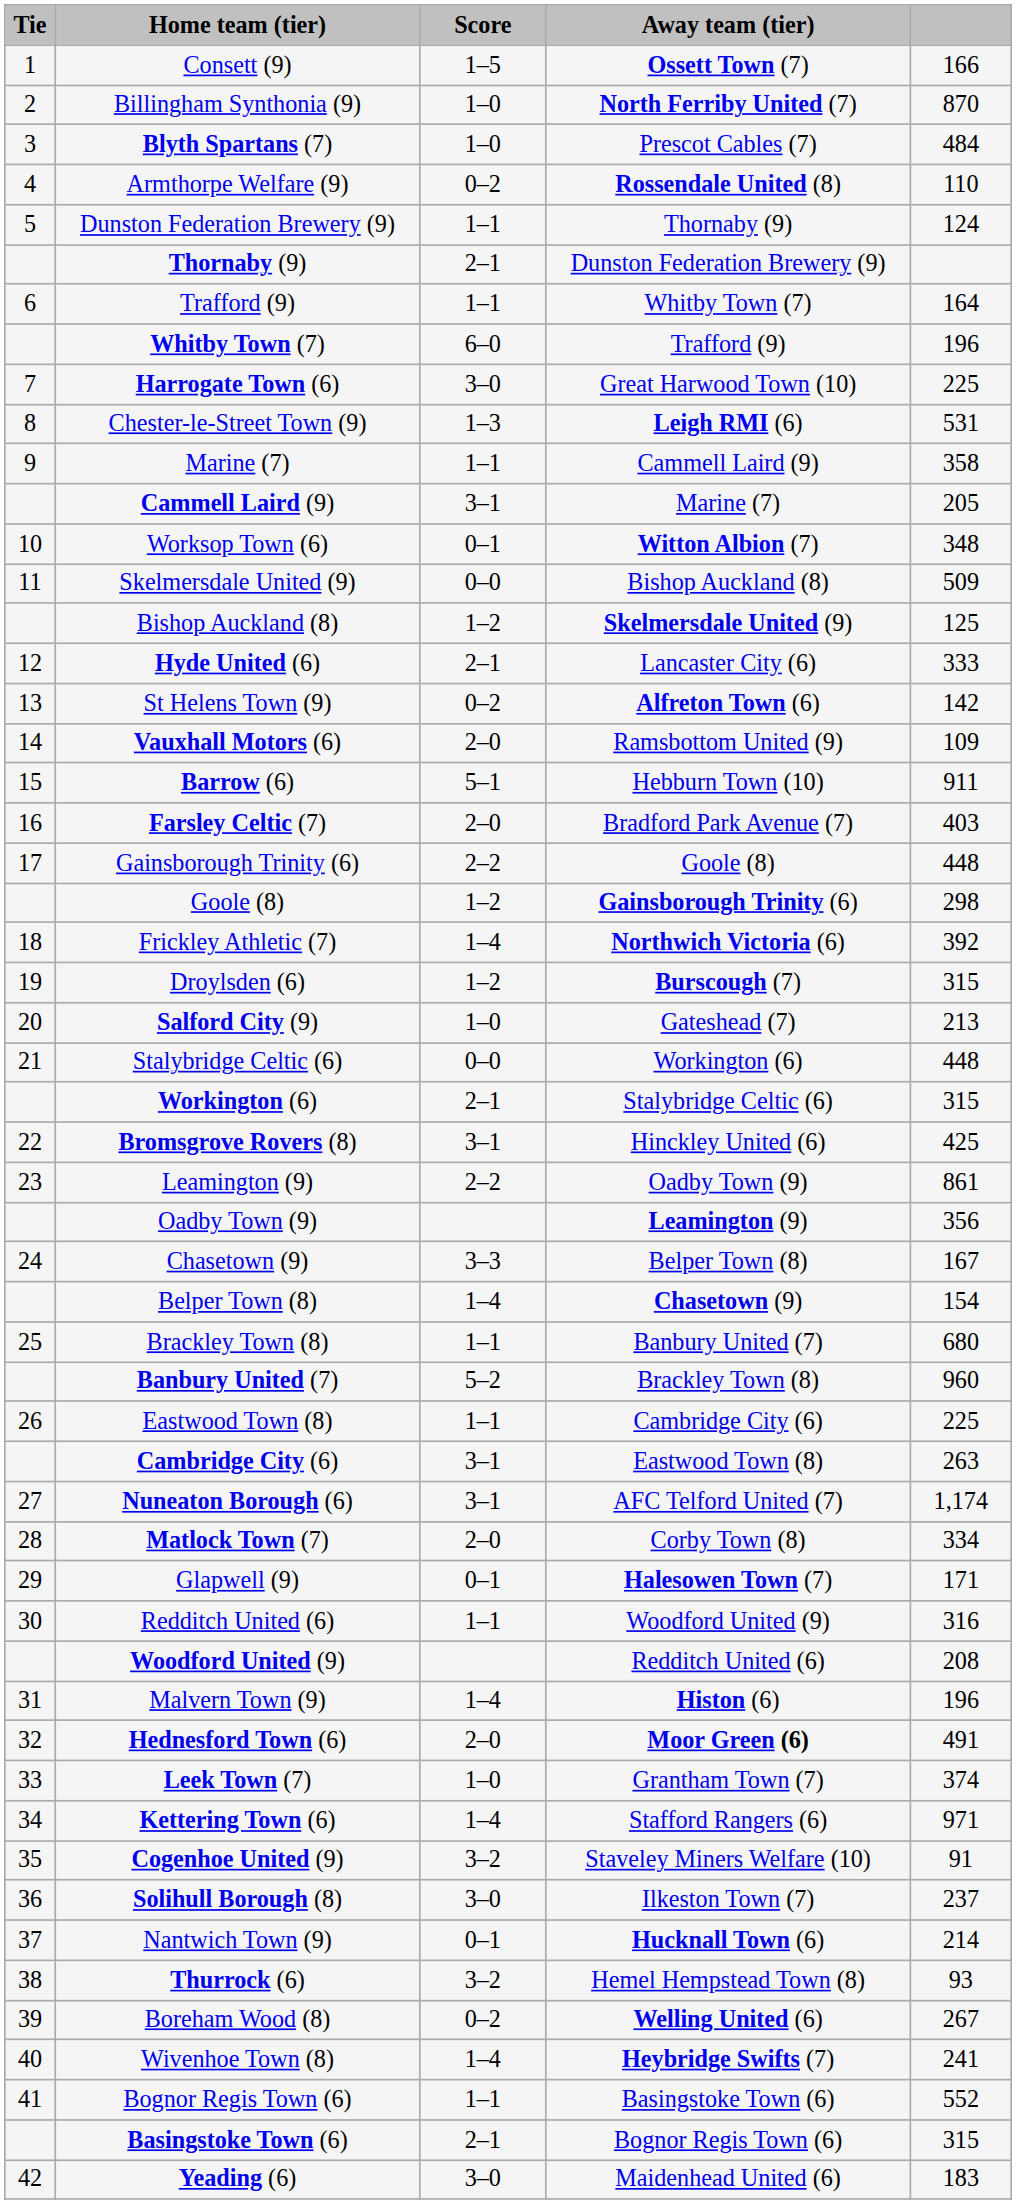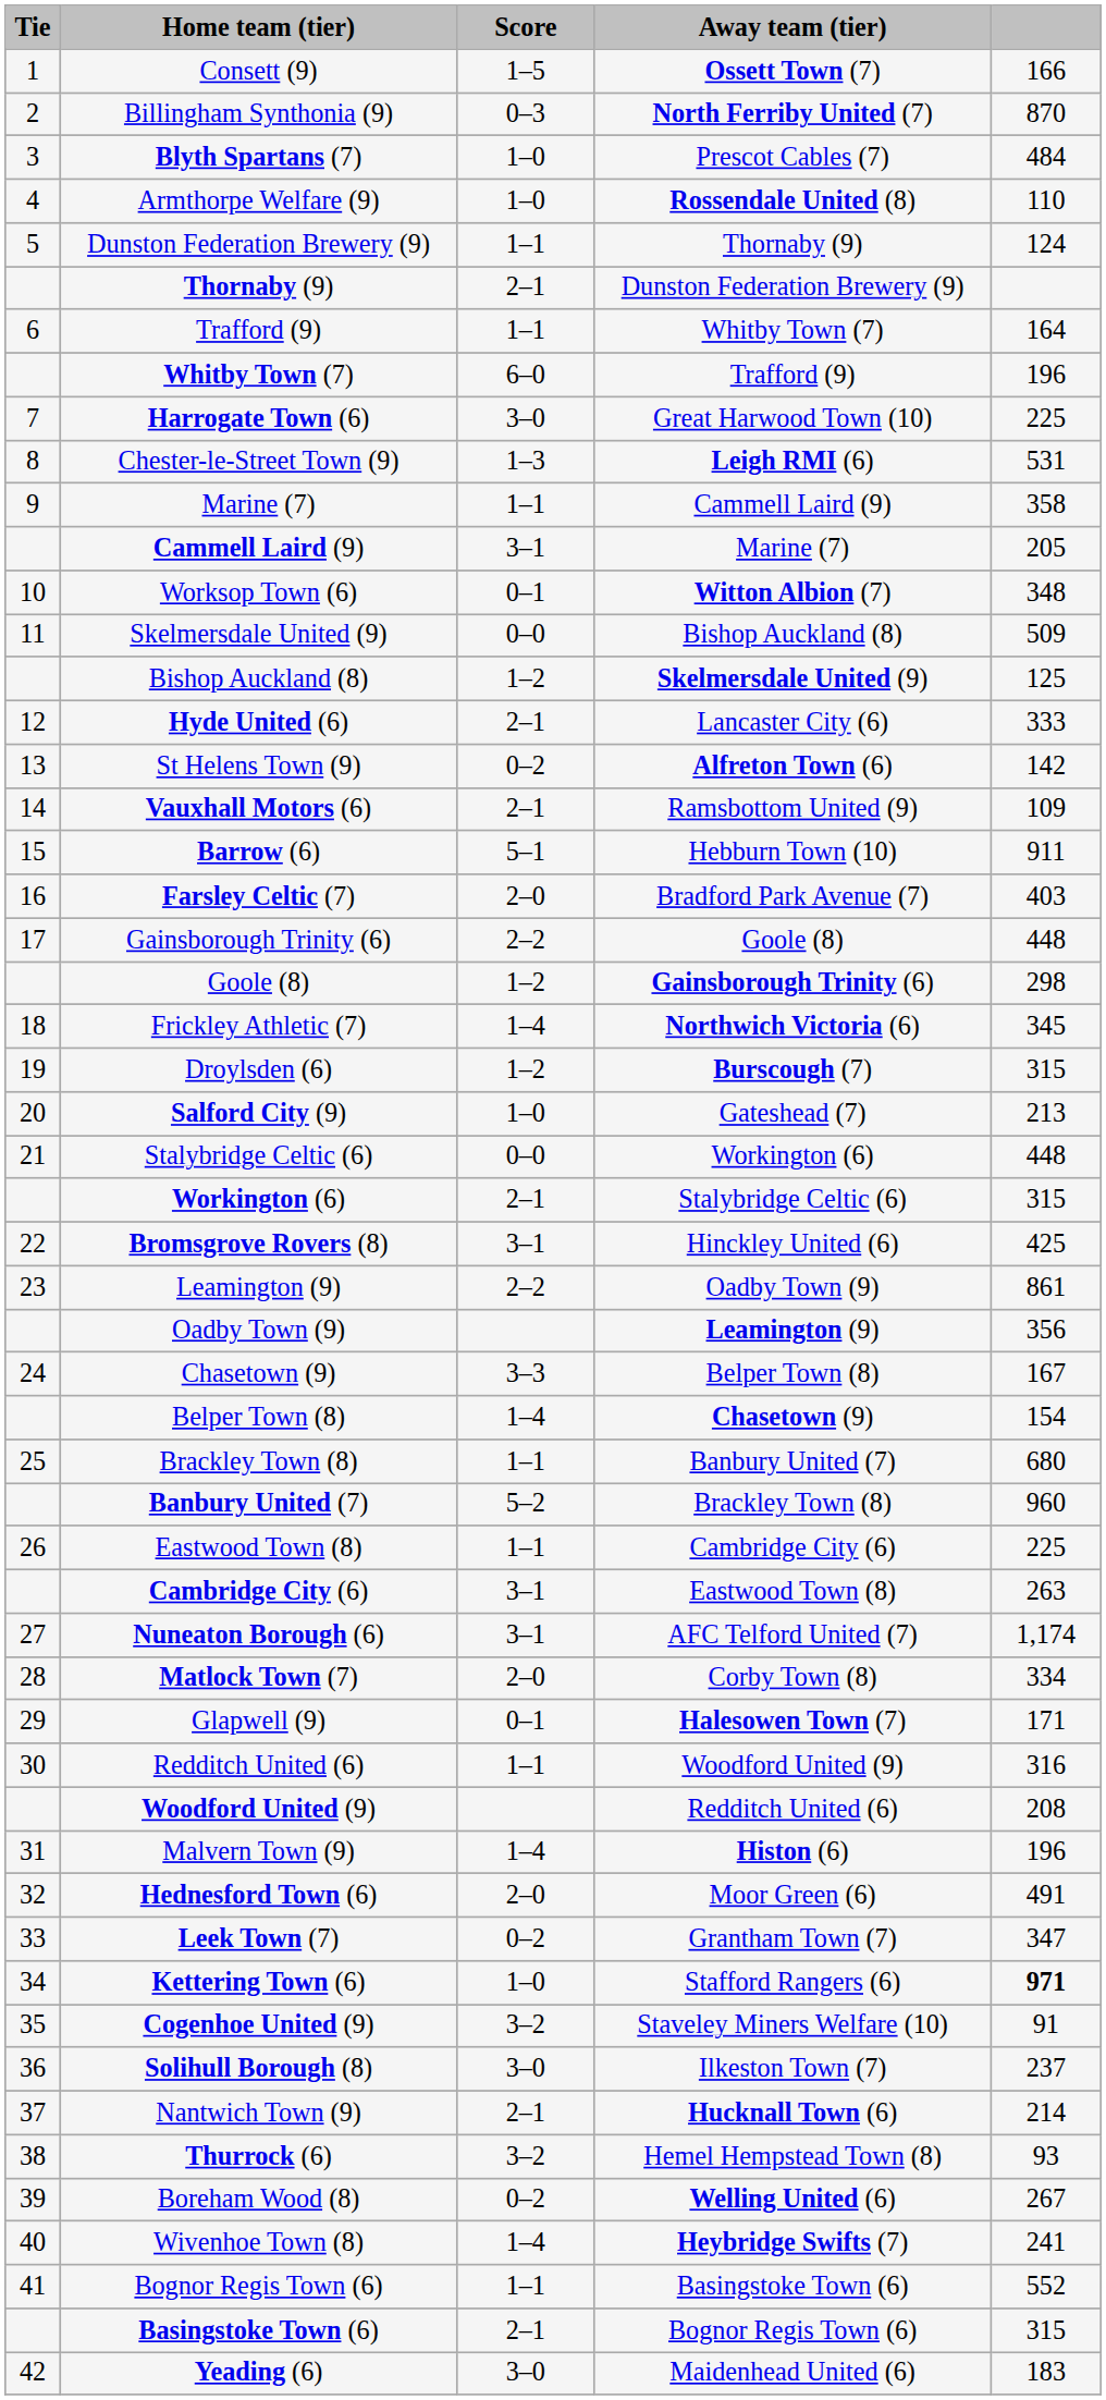Billingham Synthonia (9) | Score: 1–0 -> 0–3
Armthorpe Welfare (9) | Score: 0–2 -> 1–0
Vauxhall Motors (6) | Score: 2–0 -> 2–1
Frickley Athletic (7) | column 5: 392 -> 345
Hednesford Town (6) | Away team (tier): bold -> normal
Leek Town (7) | Score: 1–0 -> 0–2
Leek Town (7) | column 5: 374 -> 347
Kettering Town (6) | Score: 1–4 -> 1–0
Kettering Town (6) | column 5: normal -> bold
Nantwich Town (9) | Score: 0–1 -> 2–1
